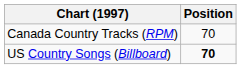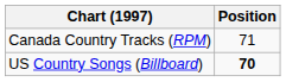Canada Country Tracks (RPM) | Position: 70 -> 71
